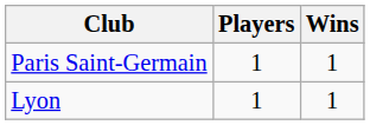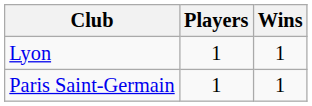rows swapped: Lyon <-> Paris Saint-Germain
